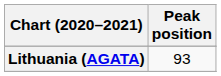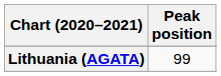Lithuania (AGATA) | Peak position: 93 -> 99
